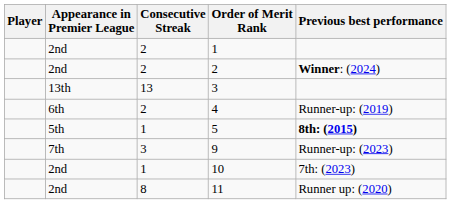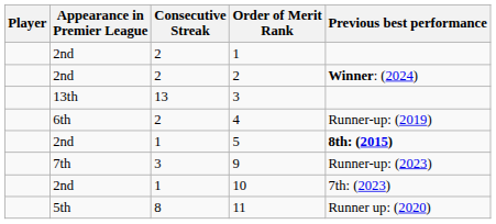5 | Appearance in Premier League: 5th -> 2nd
11 | Appearance in Premier League: 2nd -> 5th
